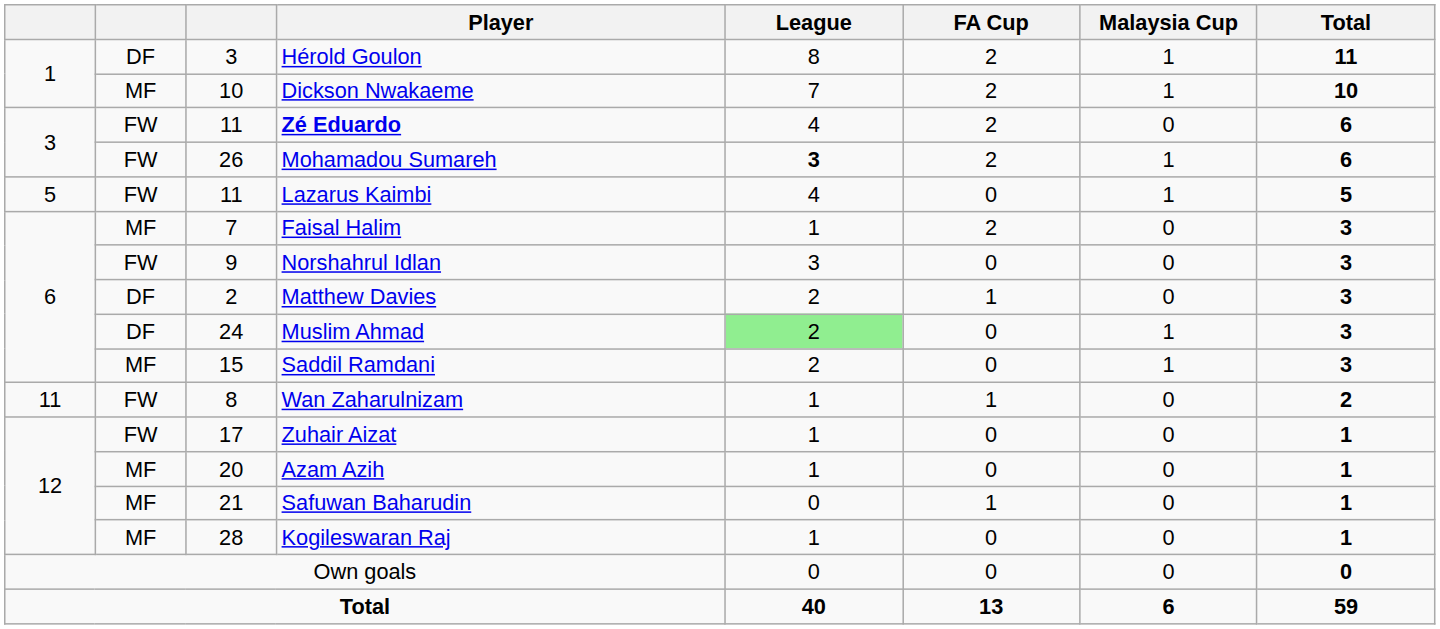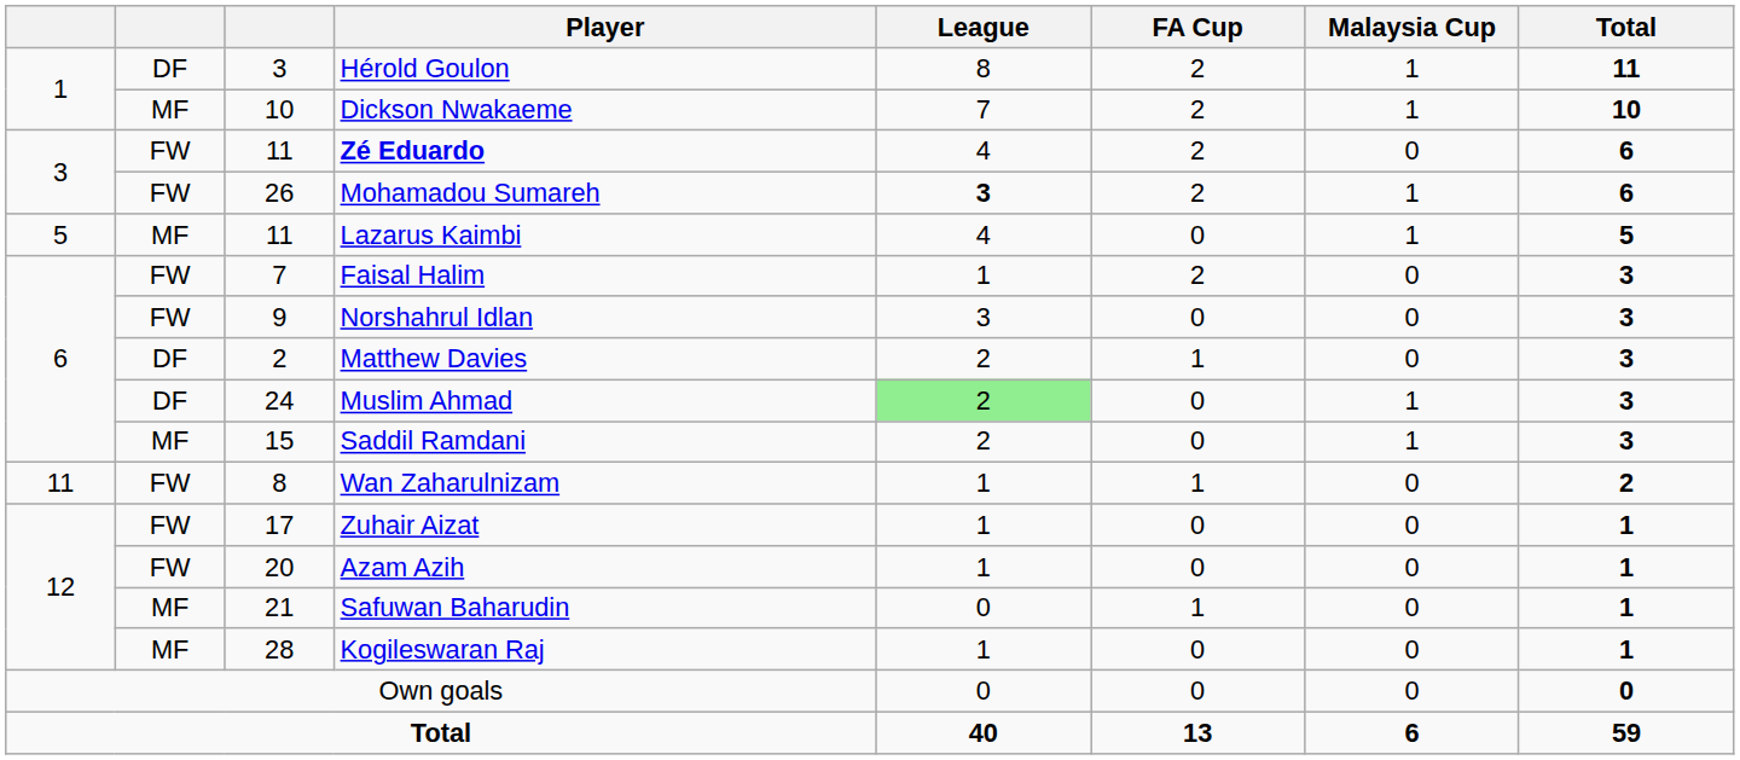Lazarus Kaimbi | column 2: FW -> MF
Faisal Halim | column 2: MF -> FW
Azam Azih | column 2: MF -> FW
